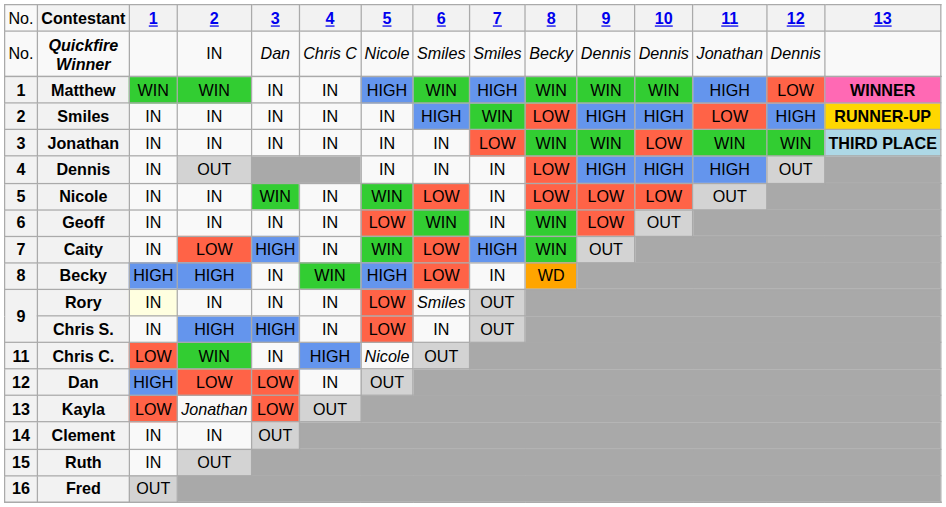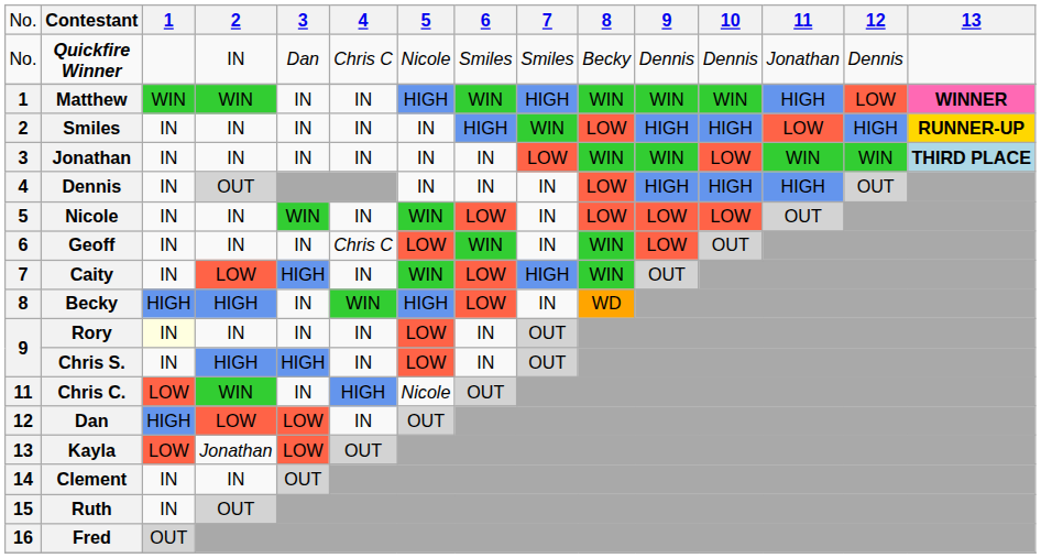Geoff | column 6: IN -> Chris C
Rory | column 8: Smiles -> IN
